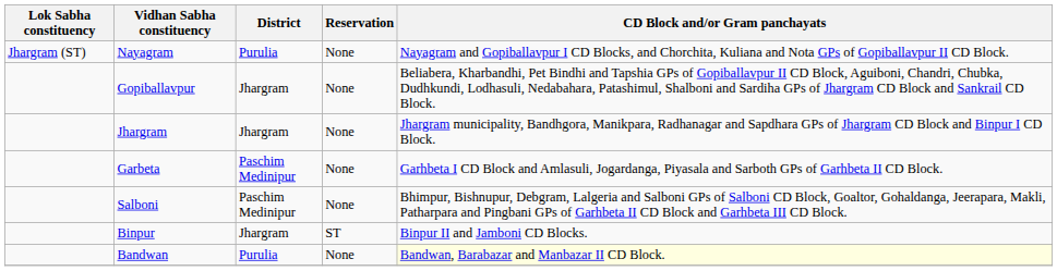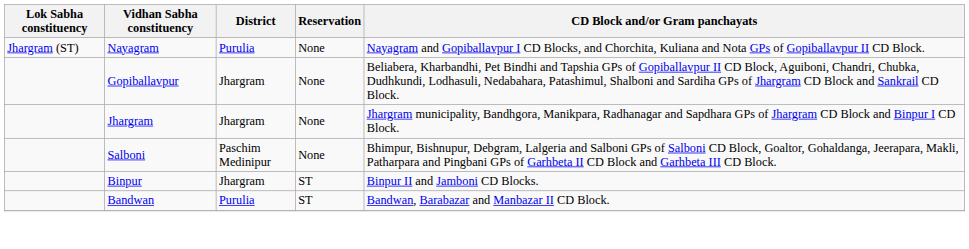- row: Garbeta | Paschim Medinipur | None | Garhbeta I CD Block and Amlasuli, Jogardanga, Piyasala and Sarboth GPs of Garhbeta II CD Block.
Bandwan | Reservation: None -> ST
Bandwan | CD Block and/or Gram panchayats: lightyellow background -> no background
